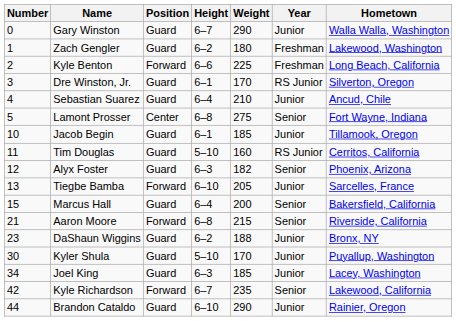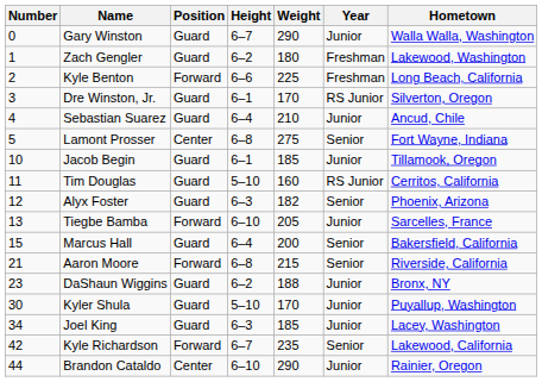Brandon Cataldo | Position: Guard -> Center
